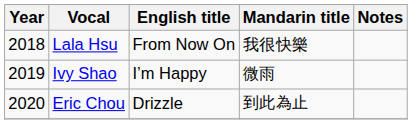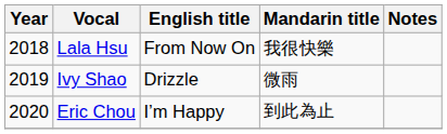Ivy Shao | English title: I’m Happy -> Drizzle
Eric Chou | English title: Drizzle -> I’m Happy
